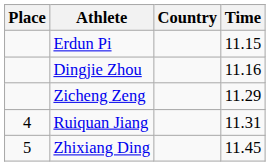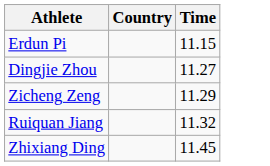- column: Place | 4 | 5
Dingjie Zhou | Time: 11.16 -> 11.27
Ruiquan Jiang | Time: 11.31 -> 11.32
